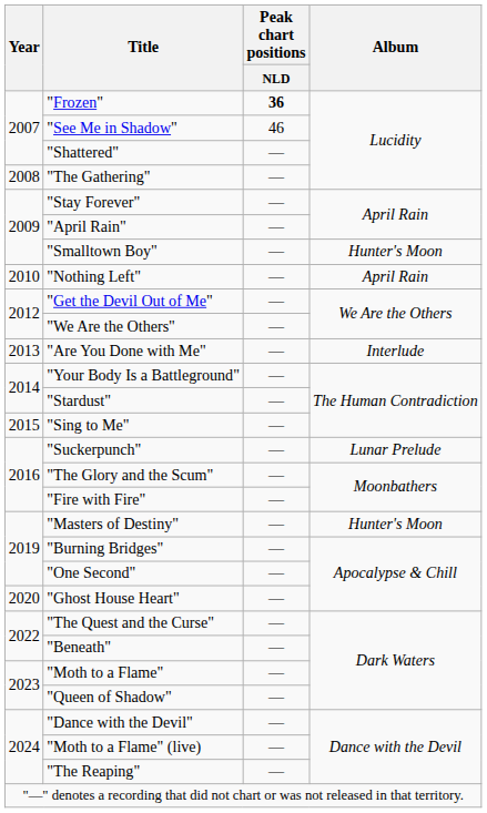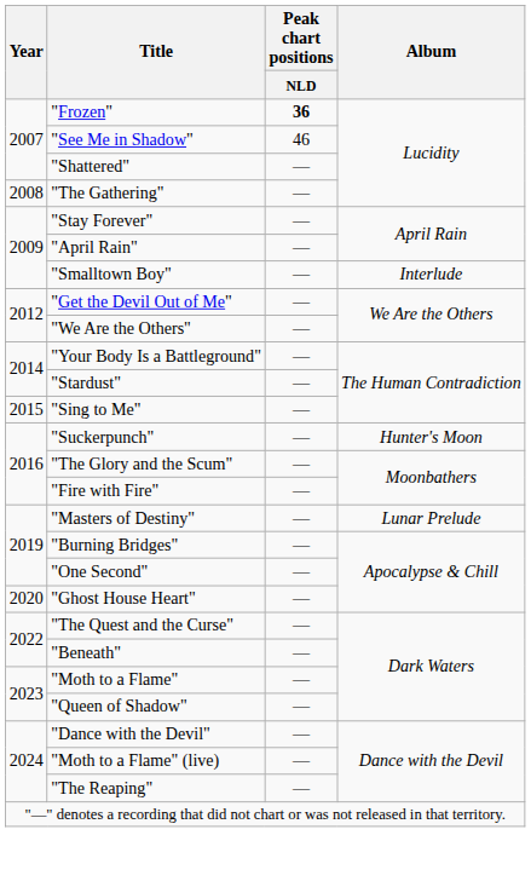"Smalltown Boy" | Album: Hunter's Moon -> Interlude
- row: 2010 | "Nothing Left" | — | April Rain
- row: 2013 | "Are You Done with Me" | — | Interlude
"Suckerpunch" | Album: Lunar Prelude -> Hunter's Moon
"Masters of Destiny" | Album: Hunter's Moon -> Lunar Prelude
